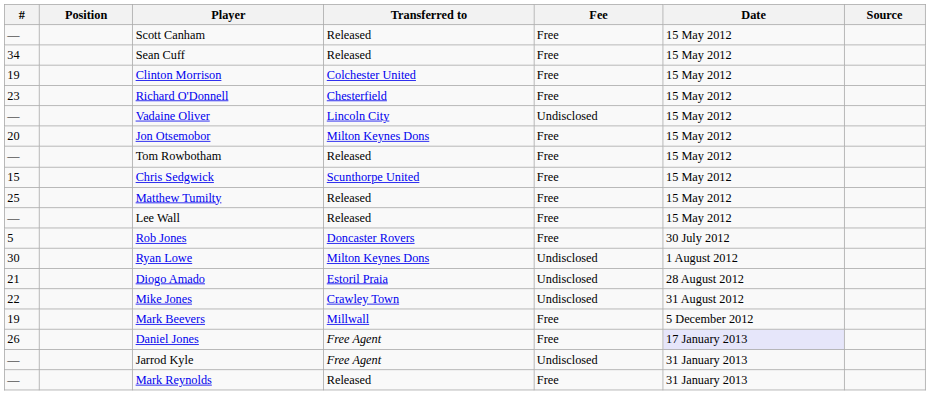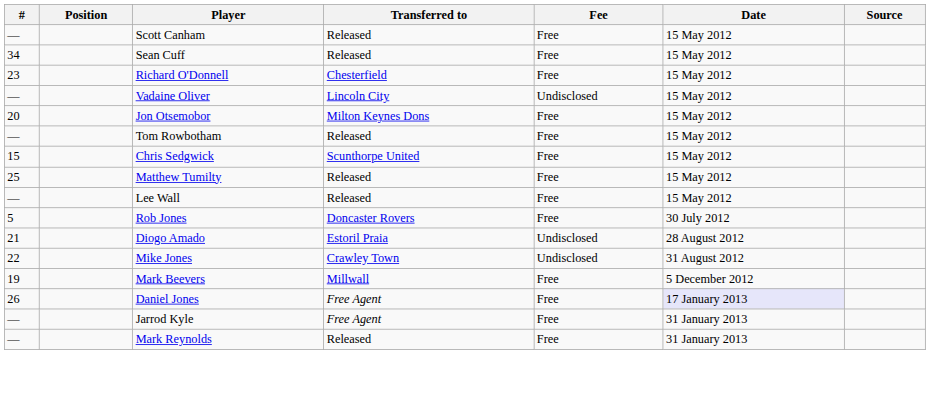- row: 19 | Clinton Morrison | Colchester United | Free | 15 May 2012
- row: 30 | Ryan Lowe | Milton Keynes Dons | Undisclosed | 1 August 2012
Jarrod Kyle | Fee: Undisclosed -> Free
